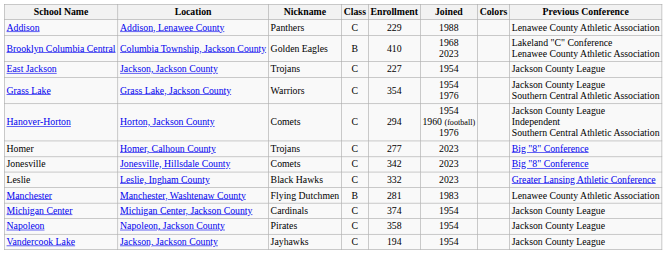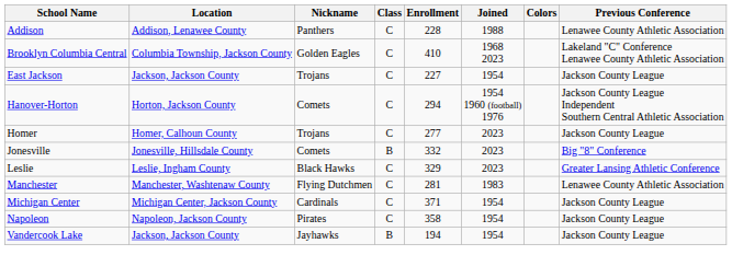Addison | Enrollment: 229 -> 228
Brooklyn Columbia Central | Class: B -> C
- row: Grass Lake | Grass Lake, Jackson County | Warriors | C | 354 | 1954 1976 | Jackson County League Southern Central Athletic Association
Homer | Previous Conference: Big "8" Conference -> Jackson County League
Jonesville | Class: C -> B
Jonesville | Enrollment: 342 -> 332
Leslie | Enrollment: 332 -> 329
Manchester | Class: B -> C
Michigan Center | Enrollment: 374 -> 371
Vandercook Lake | Class: C -> B
